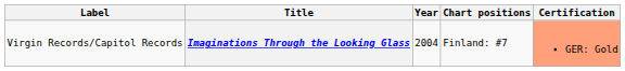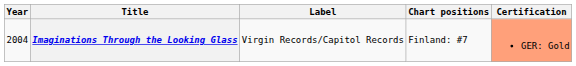columns swapped: Year <-> Label
